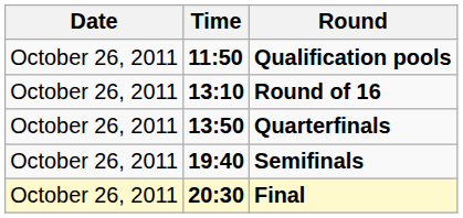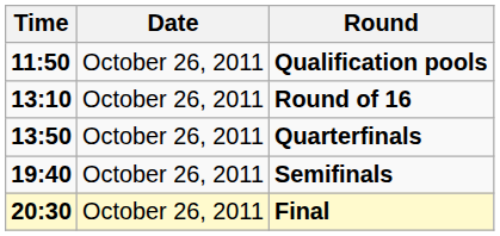columns swapped: Date <-> Time
